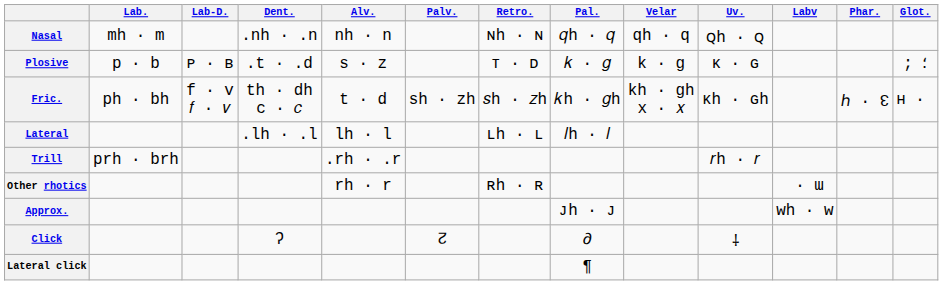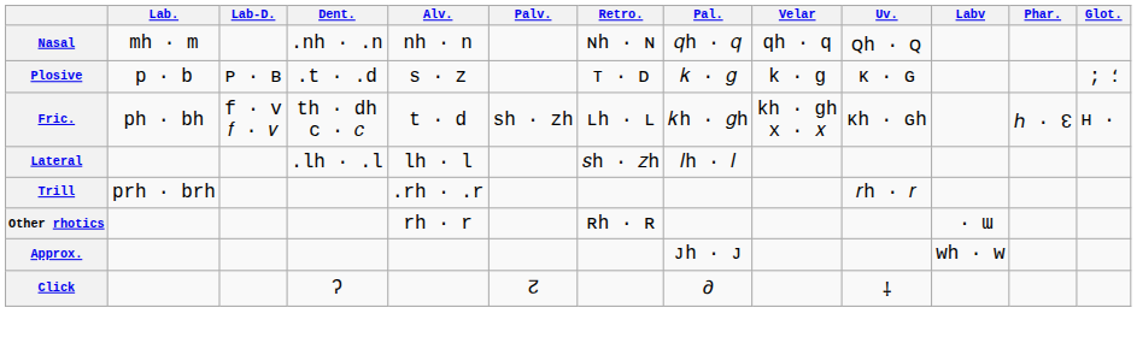Fric. | Retro.: 𝑠h · 𝑧h -> ʟh · ʟ
Lateral | Retro.: ʟh · ʟ -> 𝑠h · 𝑧h
- row: Lateral click | ¶
